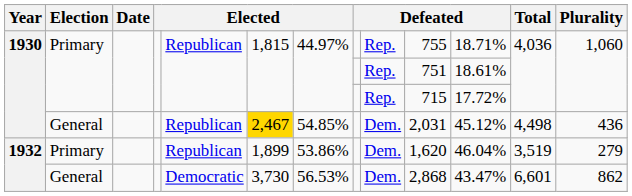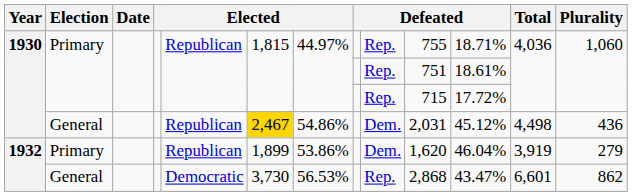1930 / General | column 7: 54.85% -> 54.86%
1932 / Primary | Total: 3,519 -> 3,919
1932 / General | column 9: Dem. -> Rep.
